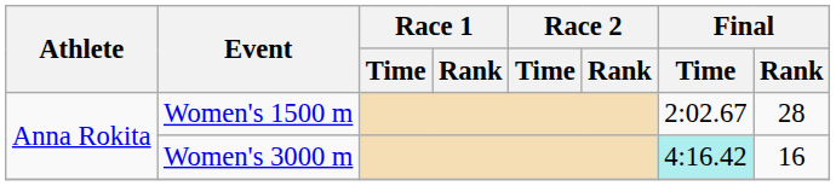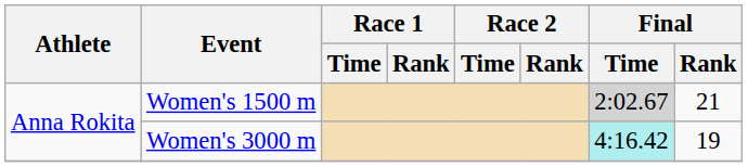Women's 1500 m | Final / Time: no background -> lightgrey background
Women's 1500 m | Final / Rank: 28 -> 21
Women's 3000 m | Final / Rank: 16 -> 19
